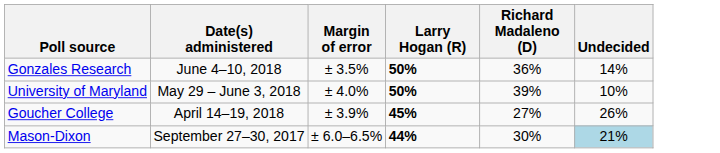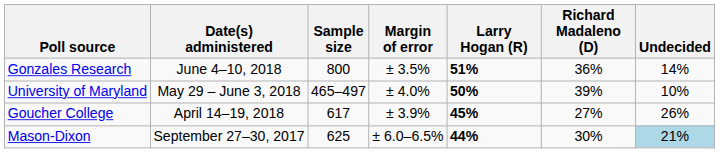+ column: Sample size | 800 | 465–497 | 617 | 625
Gonzales Research | Larry Hogan (R): 50% -> 51%
